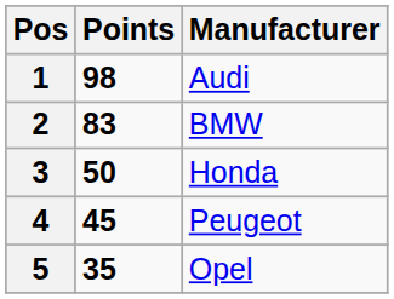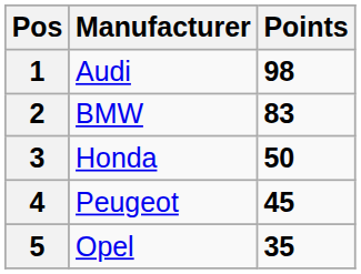columns swapped: Manufacturer <-> Points
